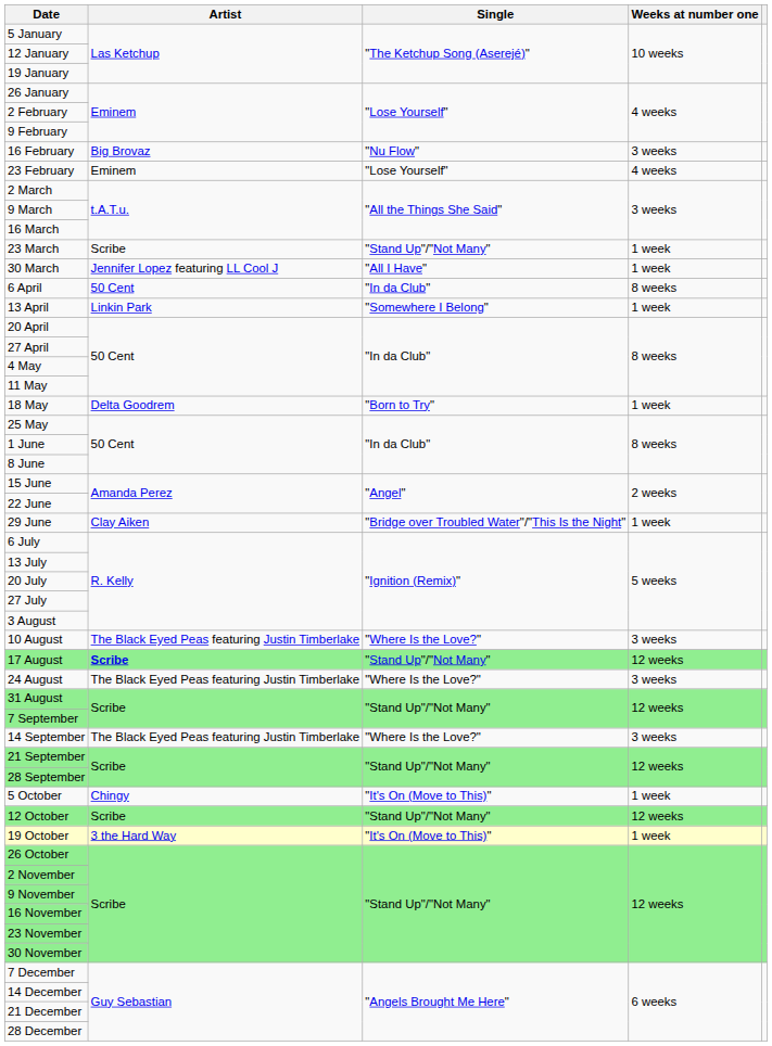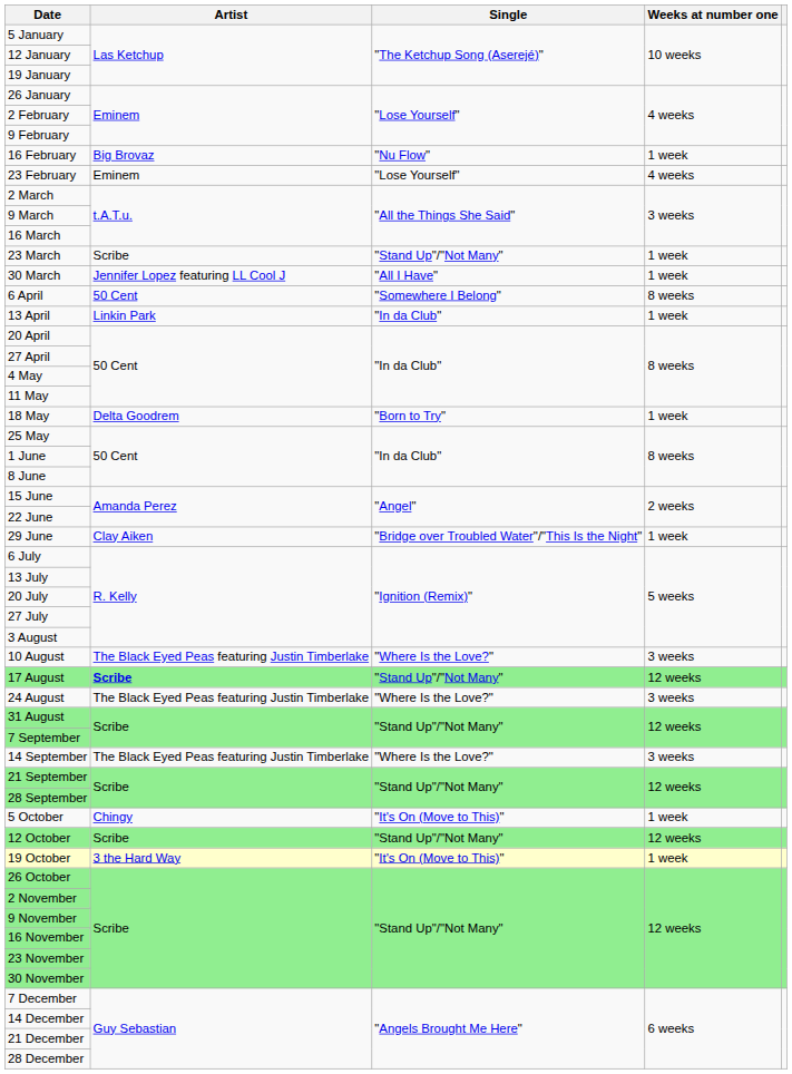16 February | Weeks at number one: 3 weeks -> 1 week
6 April | Single: "In da Club" -> "Somewhere I Belong"
13 April | Single: "Somewhere I Belong" -> "In da Club"
